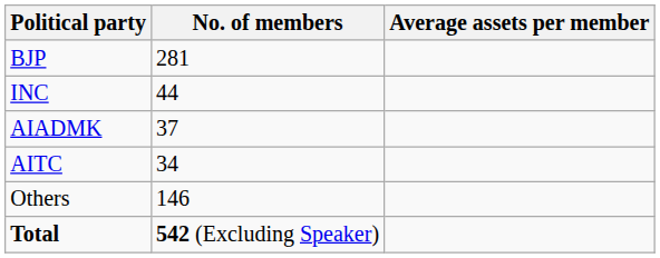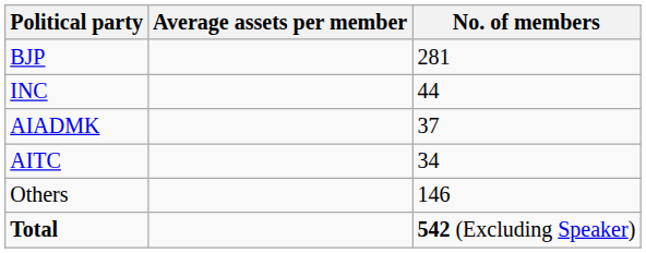columns swapped: No. of members <-> Average assets per member
